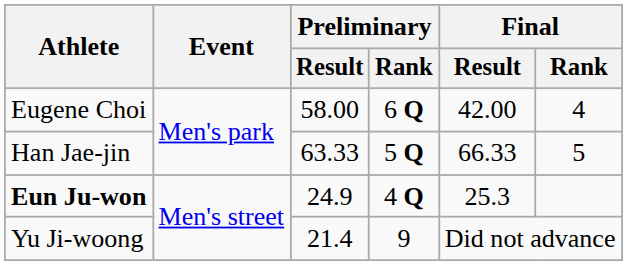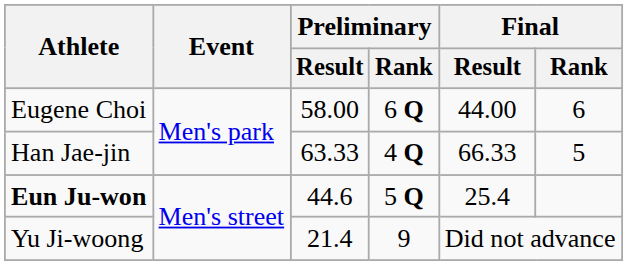Eugene Choi | Final / Result: 42.00 -> 44.00
Eugene Choi | Final / Rank: 4 -> 6
Han Jae-jin | Preliminary / Rank: 5 Q -> 4 Q
Eun Ju-won | Preliminary / Result: 24.9 -> 44.6
Eun Ju-won | Preliminary / Rank: 4 Q -> 5 Q
Eun Ju-won | Final / Result: 25.3 -> 25.4
